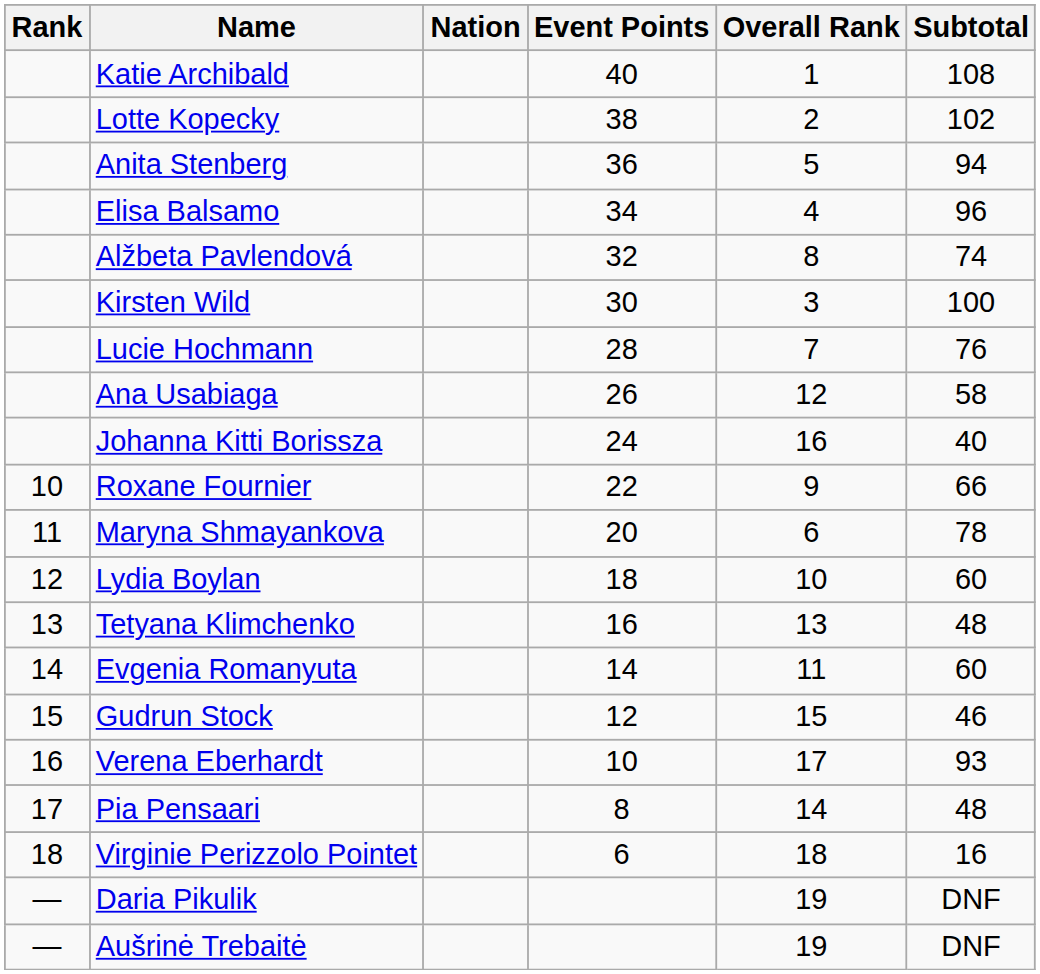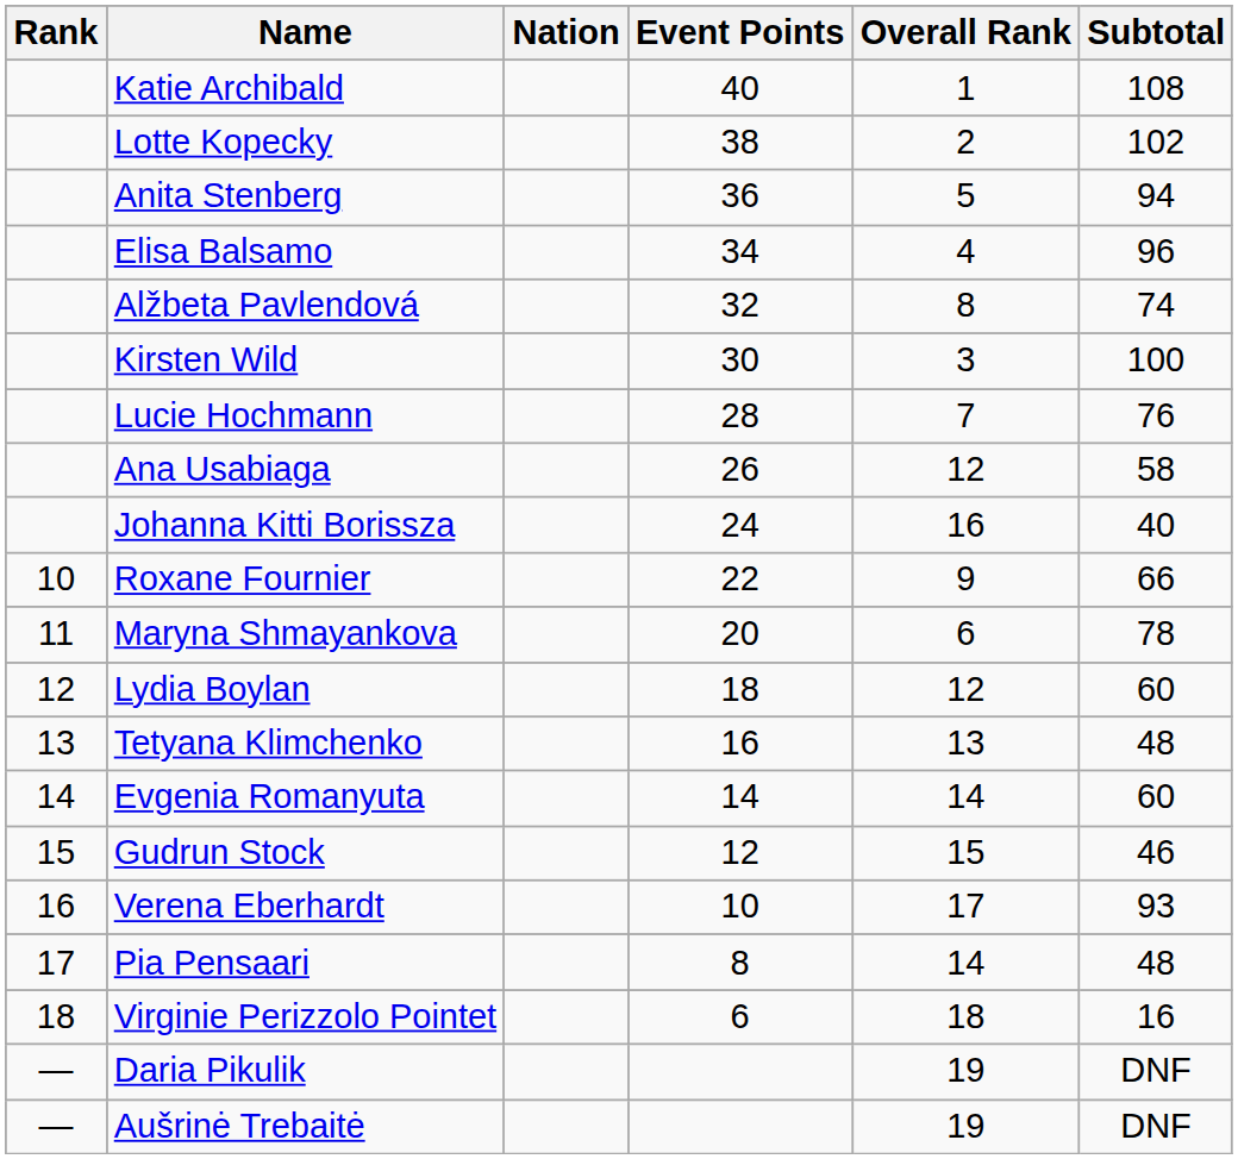Lydia Boylan | Overall Rank: 10 -> 12
Evgenia Romanyuta | Overall Rank: 11 -> 14
